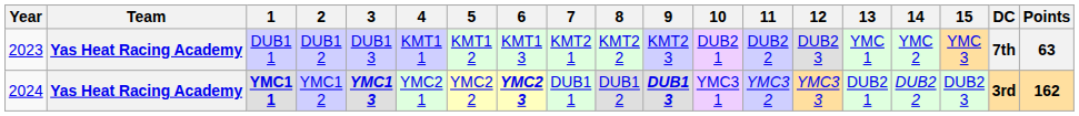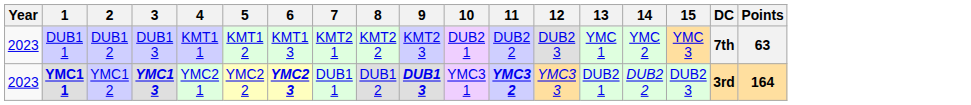- column: Team | Yas Heat Racing Academy | Yas Heat Racing Academy
YMC1 1 | Year: 2024 -> 2023
YMC1 1 | 11: normal -> bold
YMC1 1 | Points: 162 -> 164
